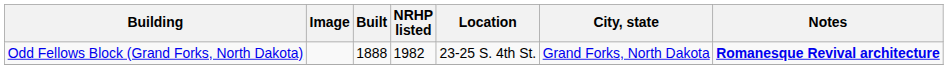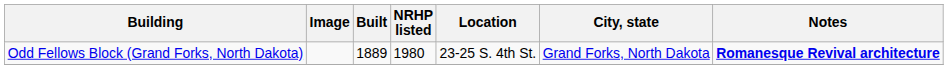Odd Fellows Block (Grand Forks, North Dakota) | Built: 1888 -> 1889
Odd Fellows Block (Grand Forks, North Dakota) | NRHP listed: 1982 -> 1980
